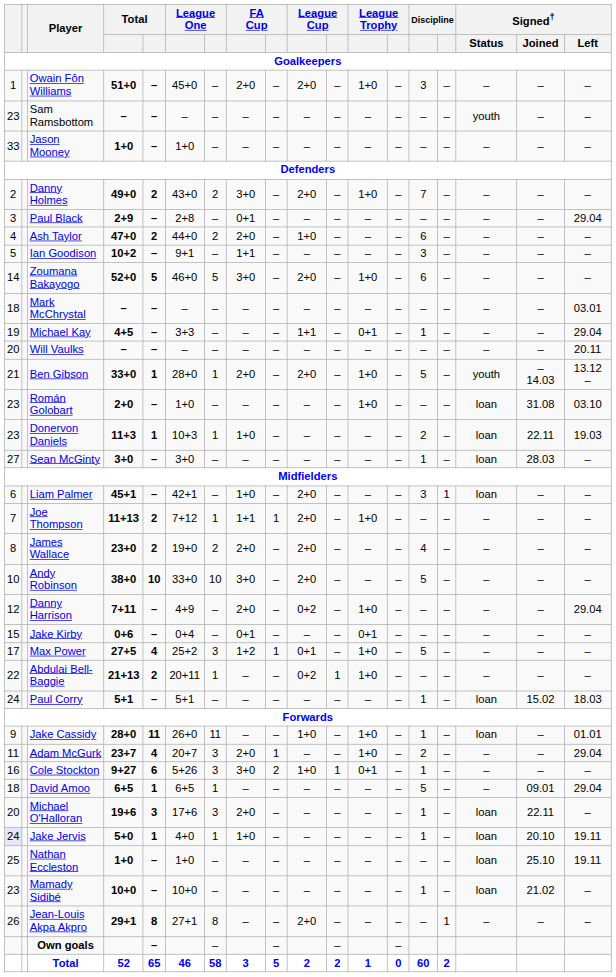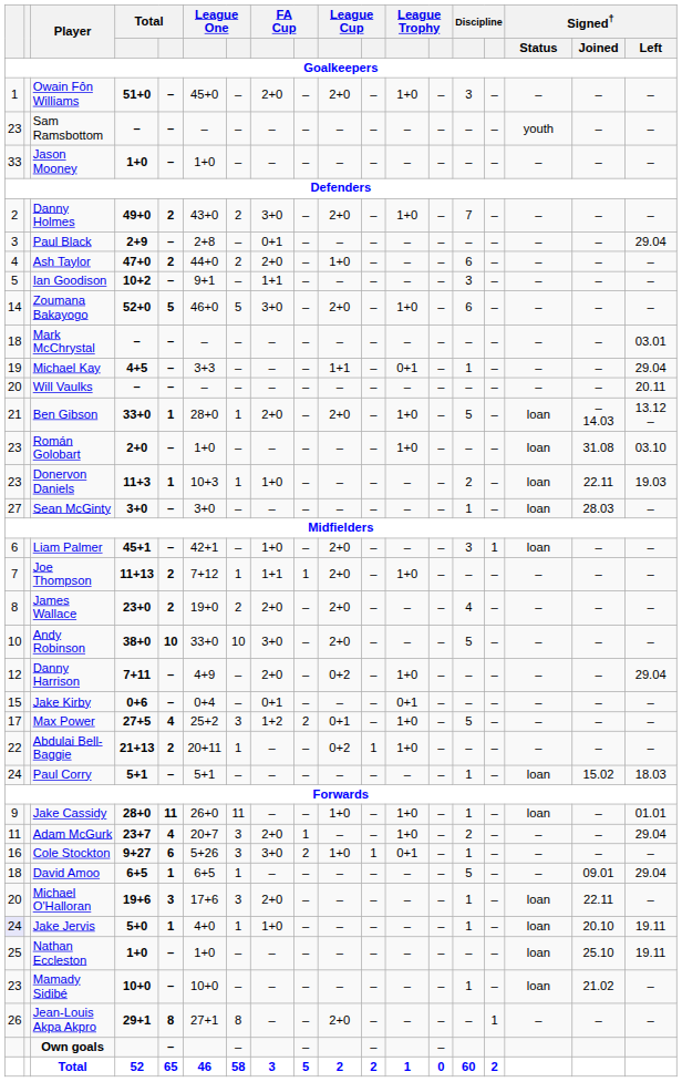Ben Gibson | Signed† / Status: youth -> loan
Max Power | column 9: 1 -> 2
